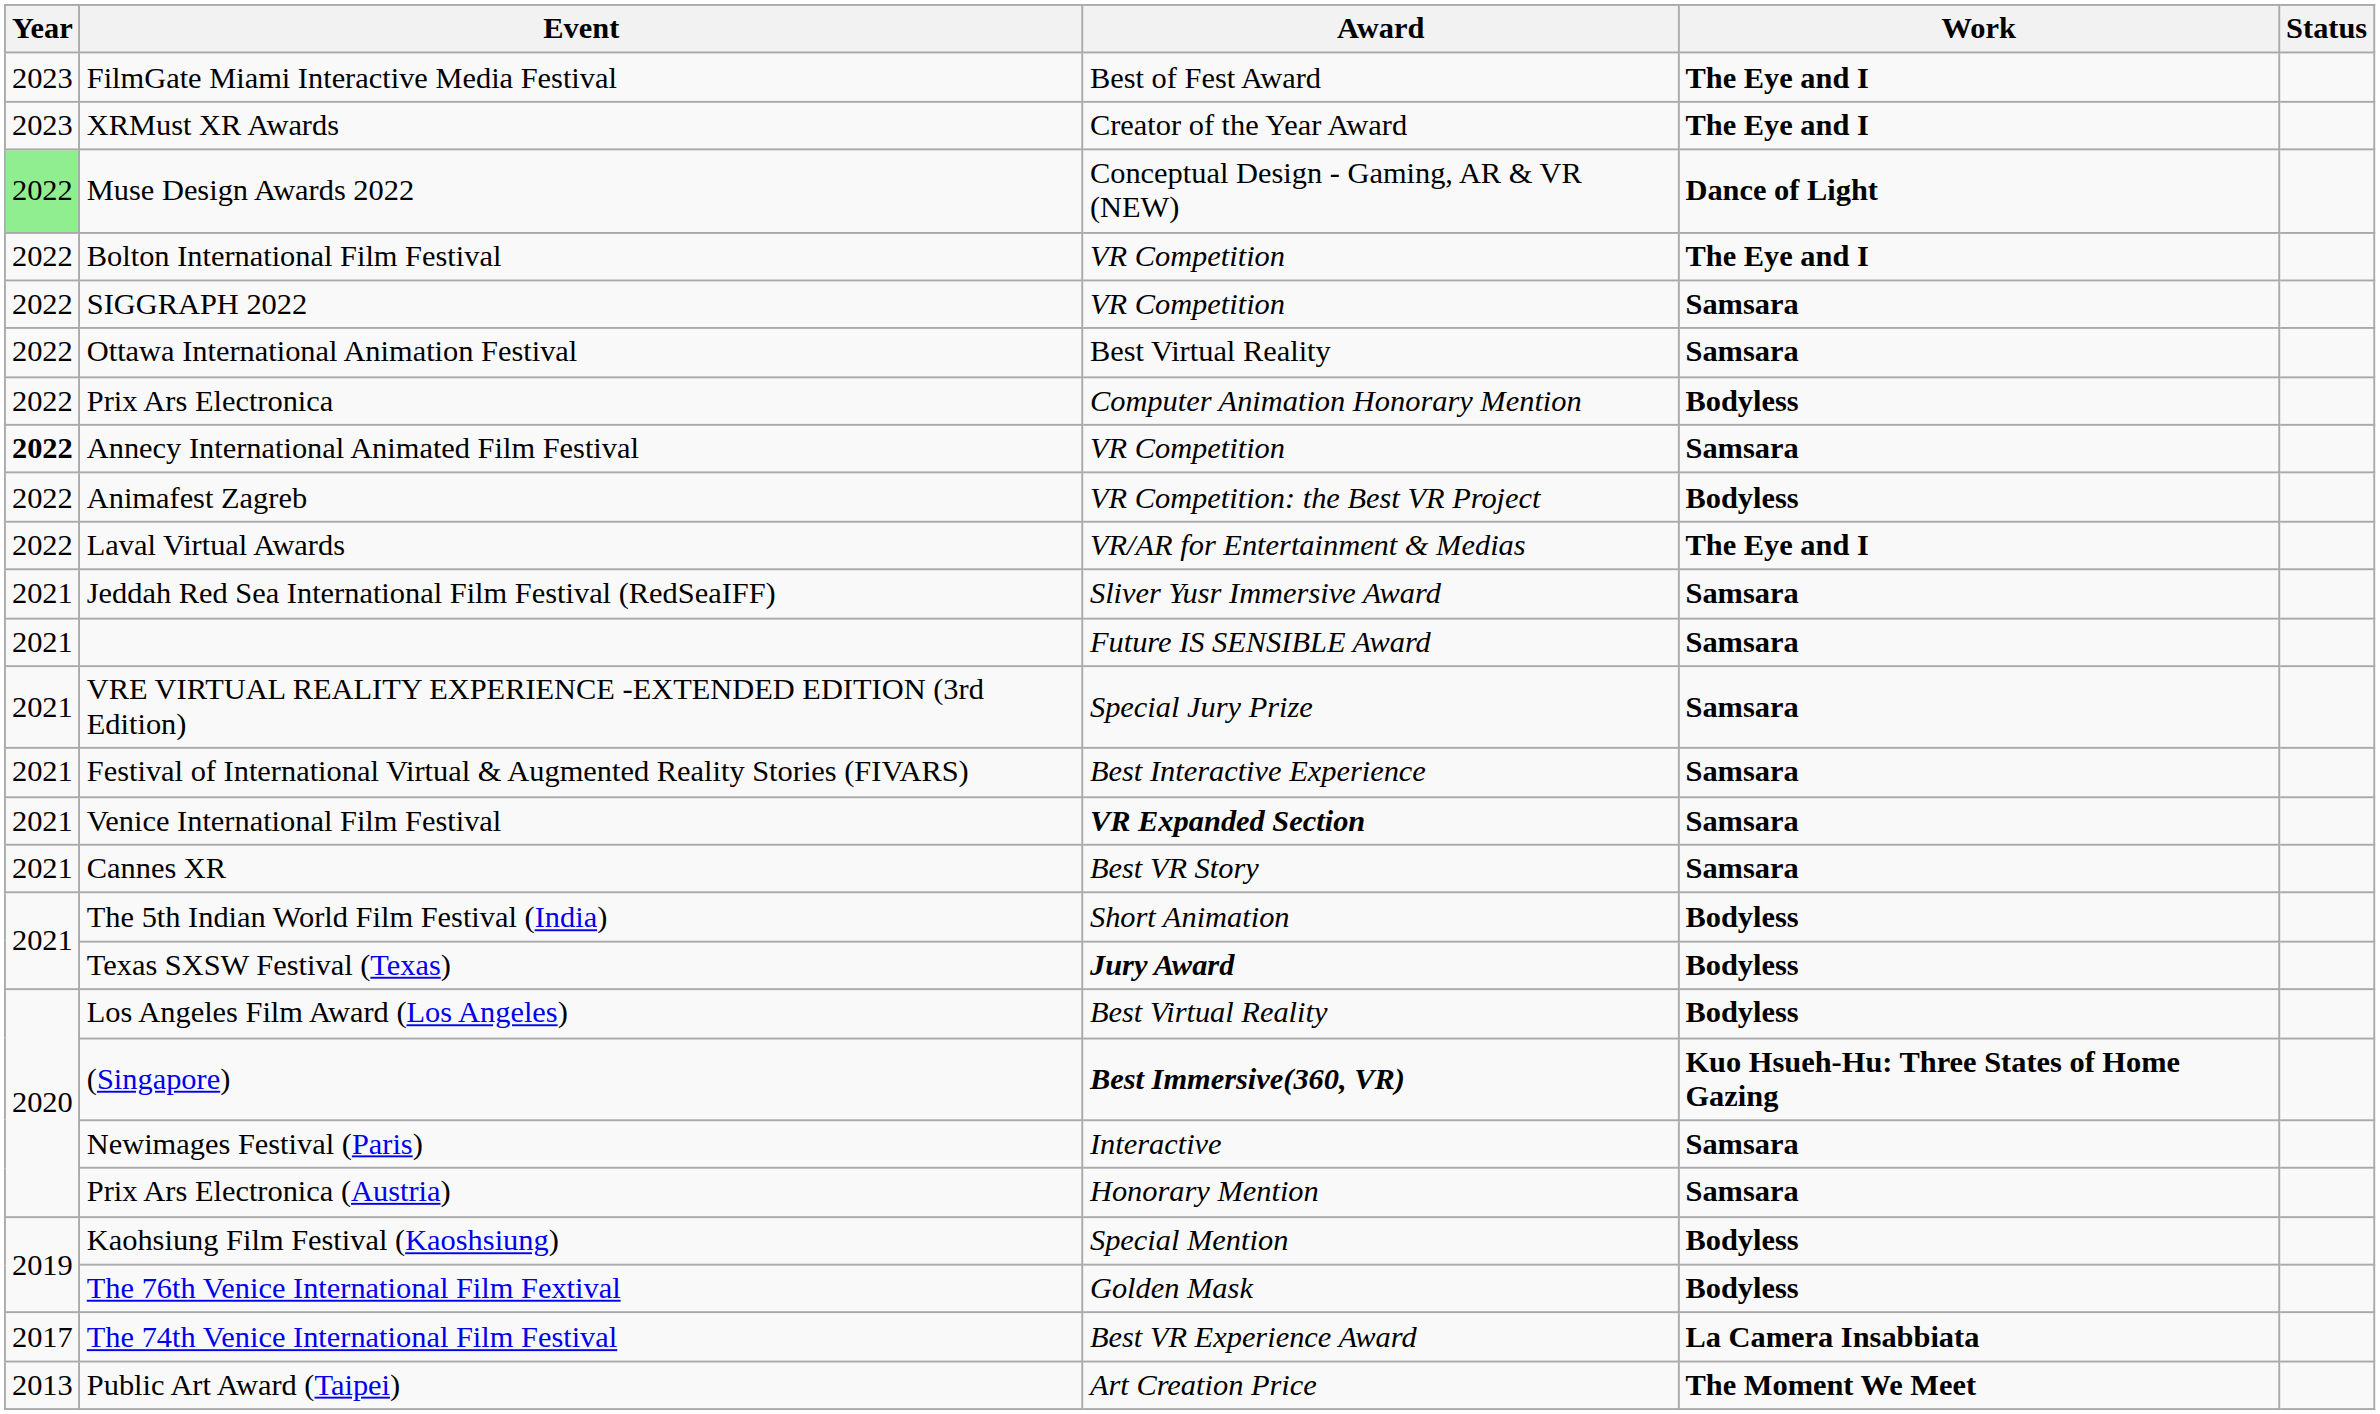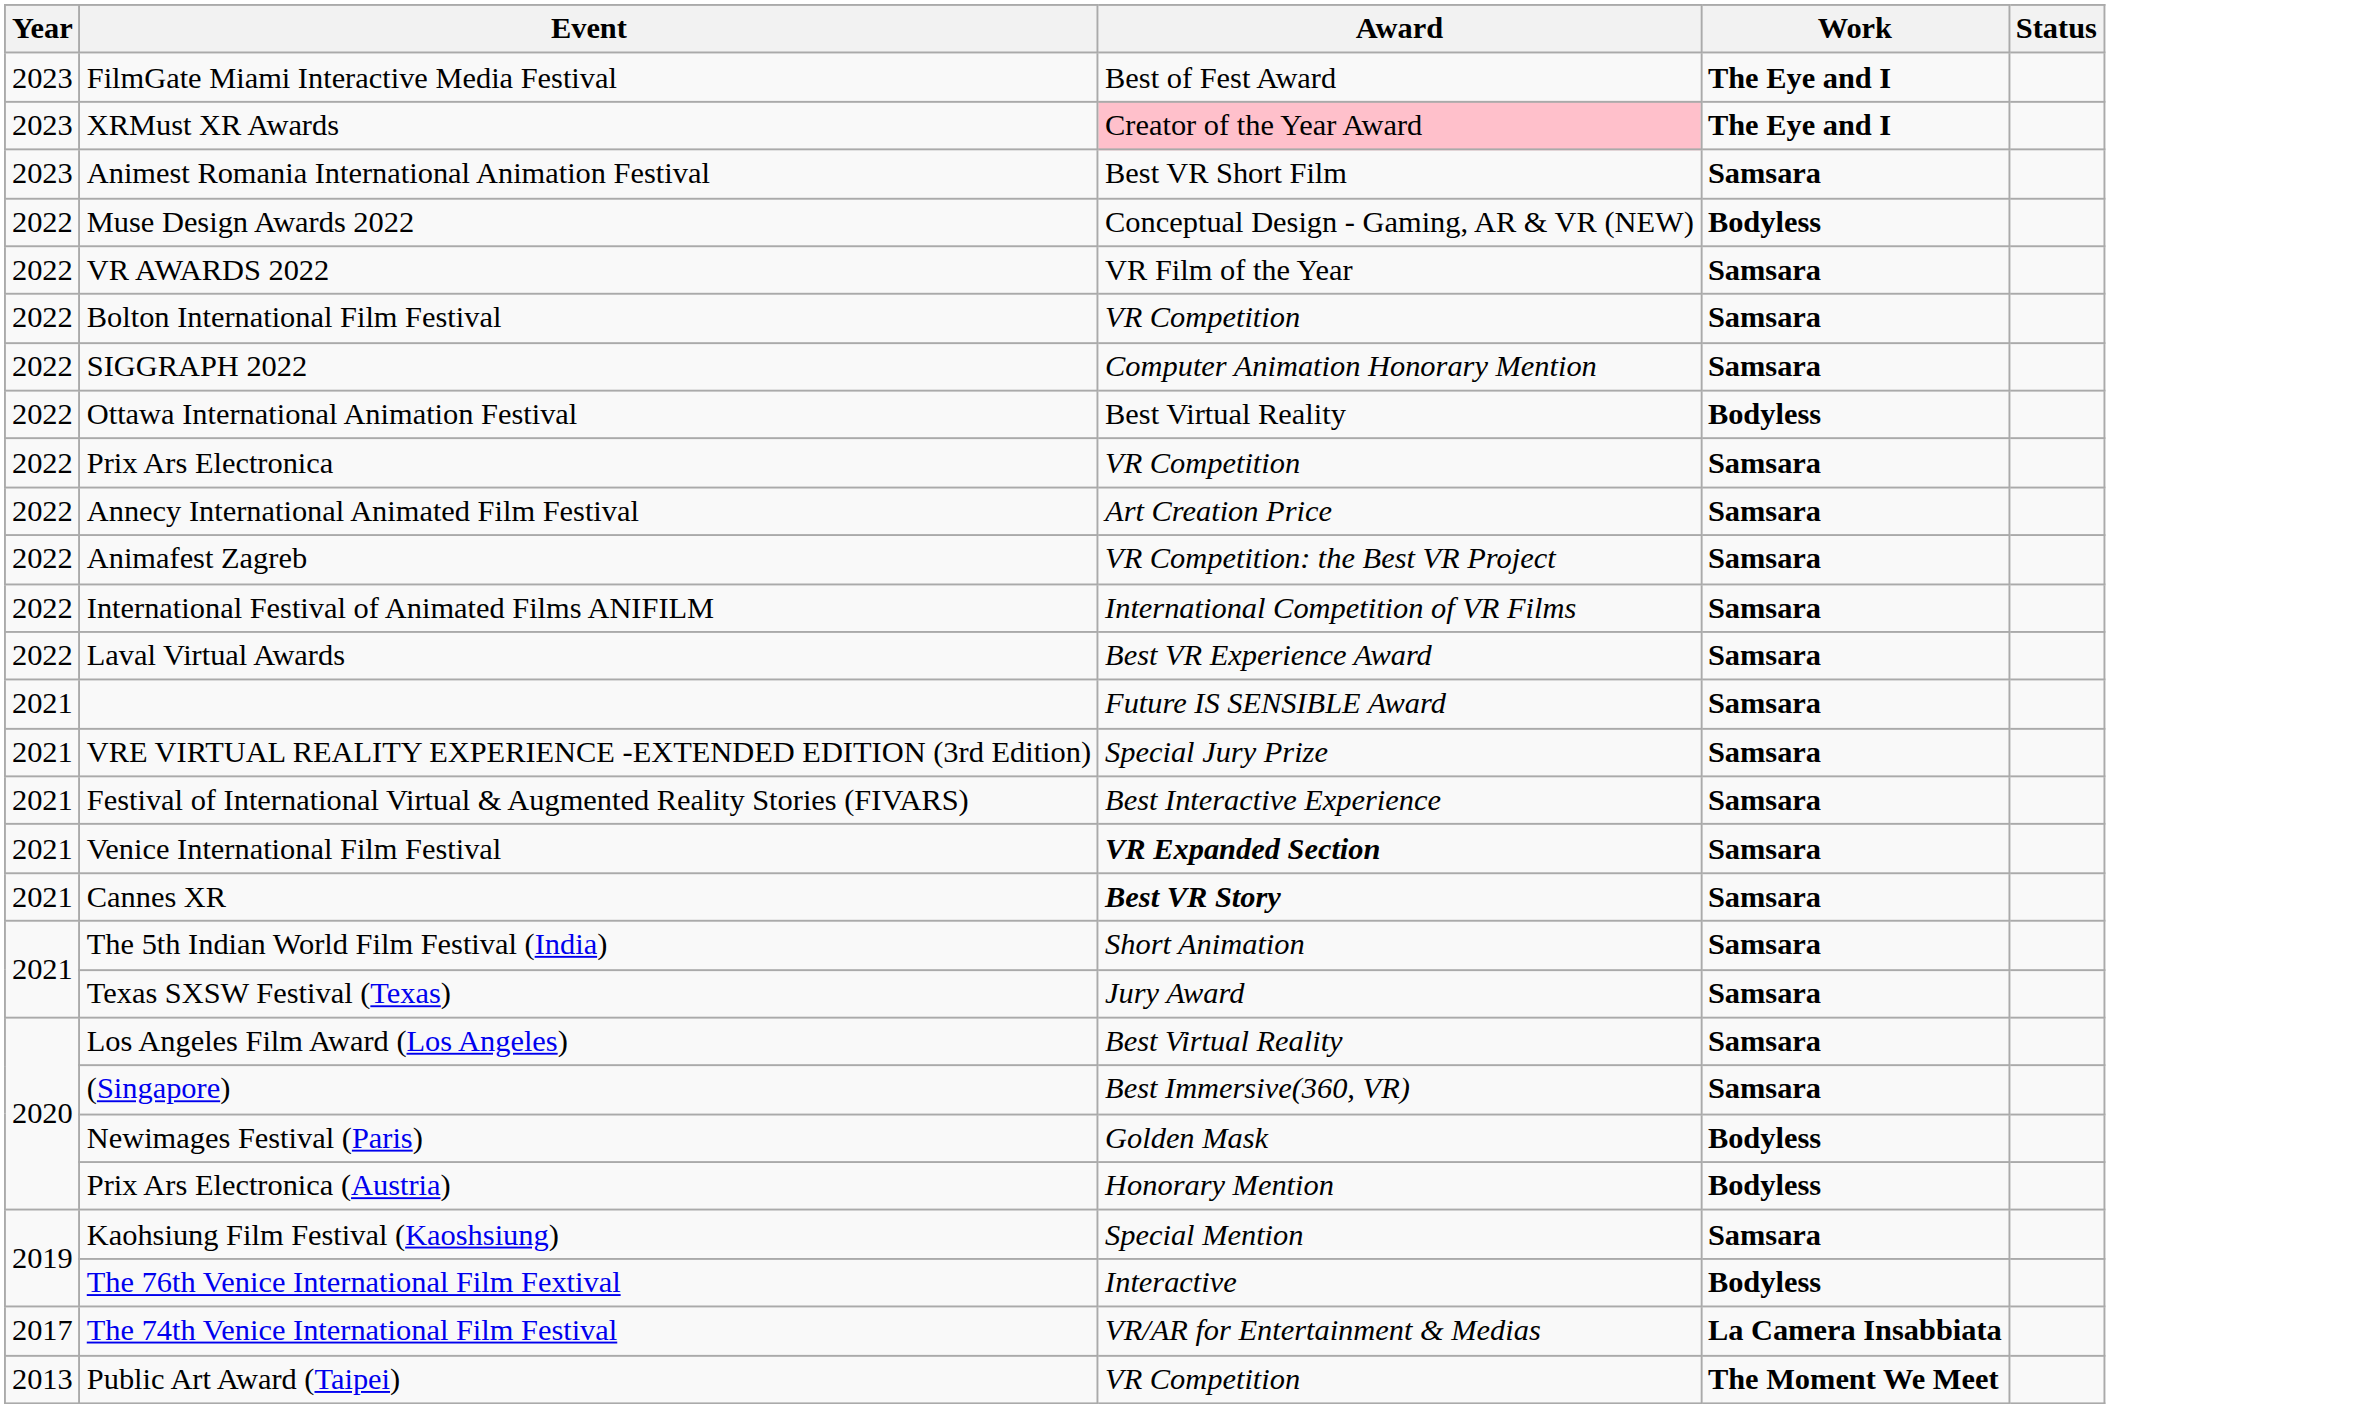XRMust XR Awards | Award: no background -> pink background
+ row: 2023 | Animest Romania International Animation Festival | Best VR Short Film | Samsara
Muse Design Awards 2022 | Year: lightgreen background -> no background
Muse Design Awards 2022 | Work: Dance of Light -> Bodyless
+ row: 2022 | VR AWARDS 2022 | VR Film of the Year | Samsara
Bolton International Film Festival | Work: The Eye and I -> Samsara
SIGGRAPH 2022 | Award: VR Competition -> Computer Animation Honorary Mention
Ottawa International Animation Festival | Work: Samsara -> Bodyless
Prix Ars Electronica | Award: Computer Animation Honorary Mention -> VR Competition
Prix Ars Electronica | Work: Bodyless -> Samsara
Annecy International Animated Film Festival | Year: bold -> normal
Annecy International Animated Film Festival | Award: VR Competition -> Art Creation Price
Animafest Zagreb | Work: Bodyless -> Samsara
+ row: 2022 | International Festival of Animated Films ANIFILM | International Competition of VR Films | Samsara
Laval Virtual Awards | Award: VR/AR for Entertainment & Medias -> Best VR Experience Award
Laval Virtual Awards | Work: The Eye and I -> Samsara
- row: 2021 | Jeddah Red Sea International Film Festival (RedSeaIFF) | Sliver Yusr Immersive Award | Samsara
Cannes XR | Award: normal -> bold
The 5th Indian World Film Festival (India) | Work: Bodyless -> Samsara
Texas SXSW Festival (Texas) | Award: bold -> normal
Texas SXSW Festival (Texas) | Work: Bodyless -> Samsara
Los Angeles Film Award (Los Angeles) | Work: Bodyless -> Samsara
(Singapore) | Award: bold -> normal
(Singapore) | Work: Kuo Hsueh-Hu: Three States of Home Gazing -> Samsara
Newimages Festival (Paris) | Award: Interactive -> Golden Mask
Newimages Festival (Paris) | Work: Samsara -> Bodyless
Prix Ars Electronica (Austria) | Work: Samsara -> Bodyless
Kaohsiung Film Festival (Kaoshsiung) | Work: Bodyless -> Samsara
The 76th Venice International Film Fextival | Award: Golden Mask -> Interactive
The 74th Venice International Film Festival | Award: Best VR Experience Award -> VR/AR for Entertainment & Medias
Public Art Award (Taipei) | Award: Art Creation Price -> VR Competition
